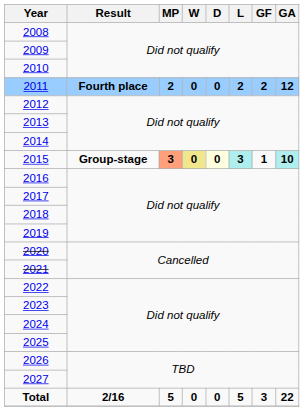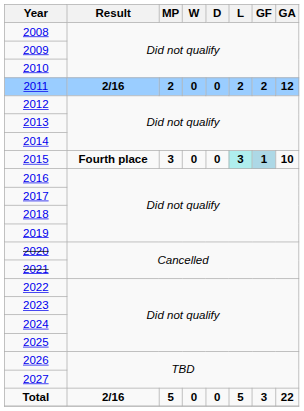2011 | Result: Fourth place -> 2/16
2015 | Result: Group-stage -> Fourth place
2015 | MP: lightsalmon background -> no background
2015 | W: khaki background -> no background
2015 | D: lightyellow background -> no background
2015 | GF: no background -> lightblue background
2015 | GA: paleturquoise background -> no background
